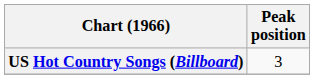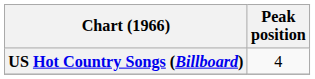US Hot Country Songs (Billboard) | Peak position: 3 -> 4
